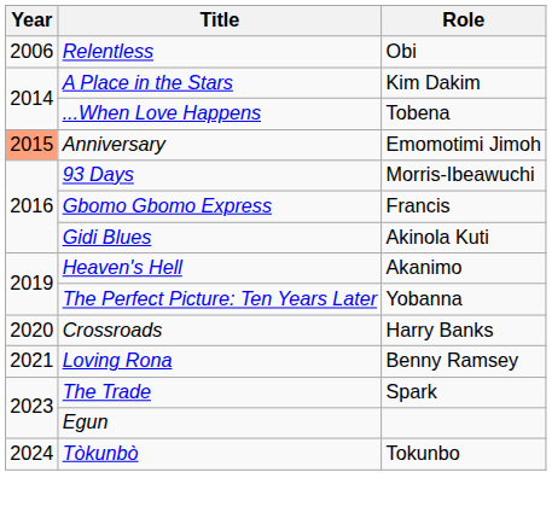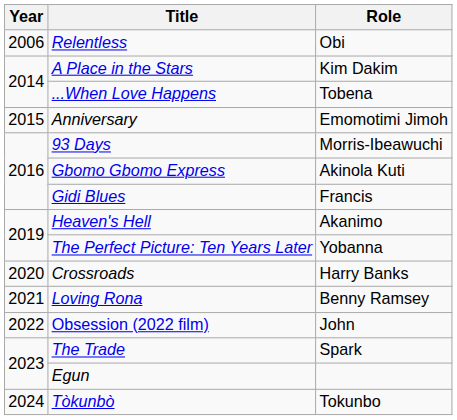Anniversary | Year: lightsalmon background -> no background
Gbomo Gbomo Express | Role: Francis -> Akinola Kuti
Gidi Blues | Role: Akinola Kuti -> Francis
+ row: 2022 | Obsession (2022 film) | John
